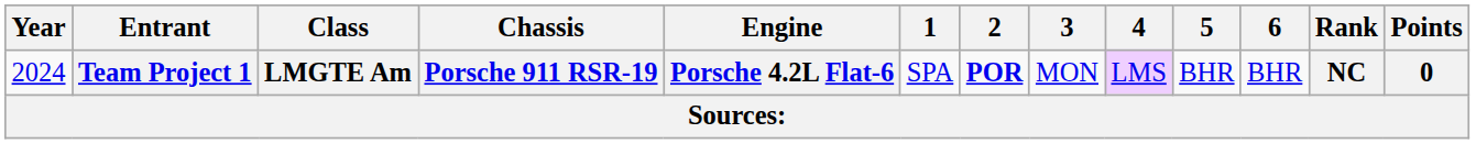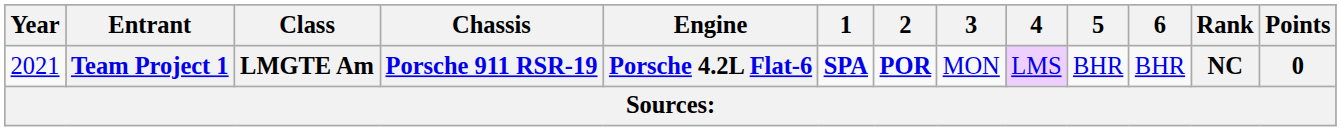Team Project 1 | Year: 2024 -> 2021
Team Project 1 | 1: normal -> bold
